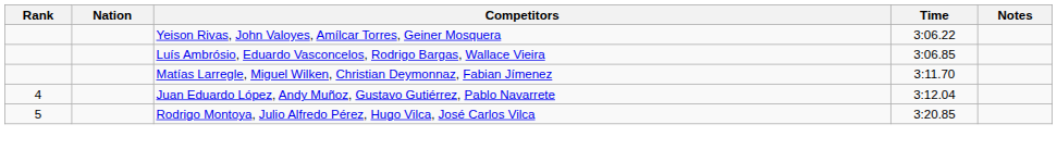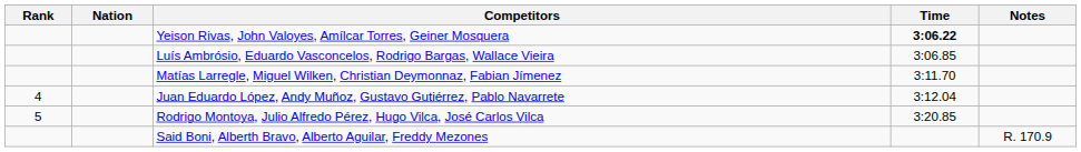Yeison Rivas, John Valoyes, Amílcar Torres, Geiner Mosquera | Time: normal -> bold
+ row: Said Boni, Alberth Bravo, Alberto Aguilar, Freddy Mezones | R. 170.9
